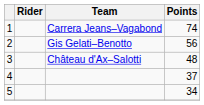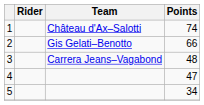1 | Team: Carrera Jeans–Vagabond -> Château d'Ax–Salotti
2 | Points: 56 -> 66
3 | Team: Château d'Ax–Salotti -> Carrera Jeans–Vagabond
4 | Points: 37 -> 47
